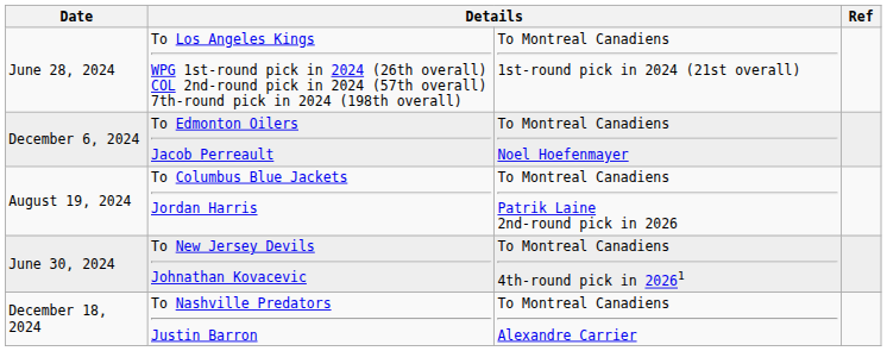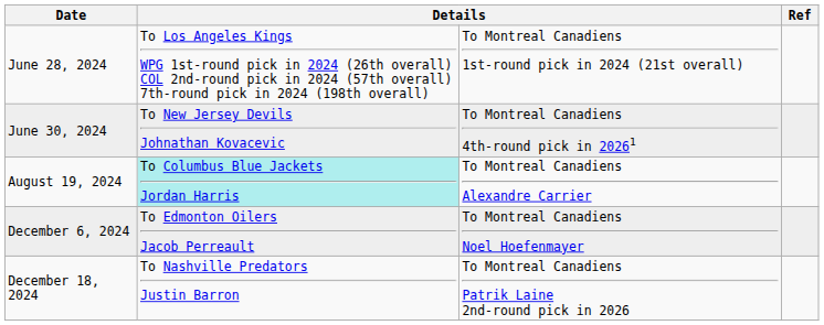rows swapped: June 30, 2024 <-> December 6, 2024
August 19, 2024 | column 2: no background -> paleturquoise background
August 19, 2024 | column 3: To Montreal Canadiens Patrik Laine 2nd-round pick in 2026 -> To Montreal Canadiens Alexandre Carrier
December 18, 2024 | column 3: To Montreal Canadiens Alexandre Carrier -> To Montreal Canadiens Patrik Laine 2nd-round pick in 2026
